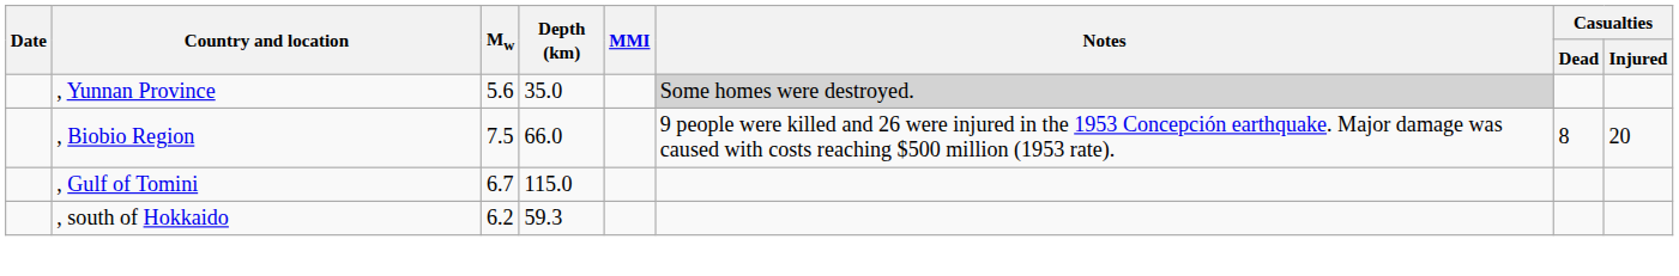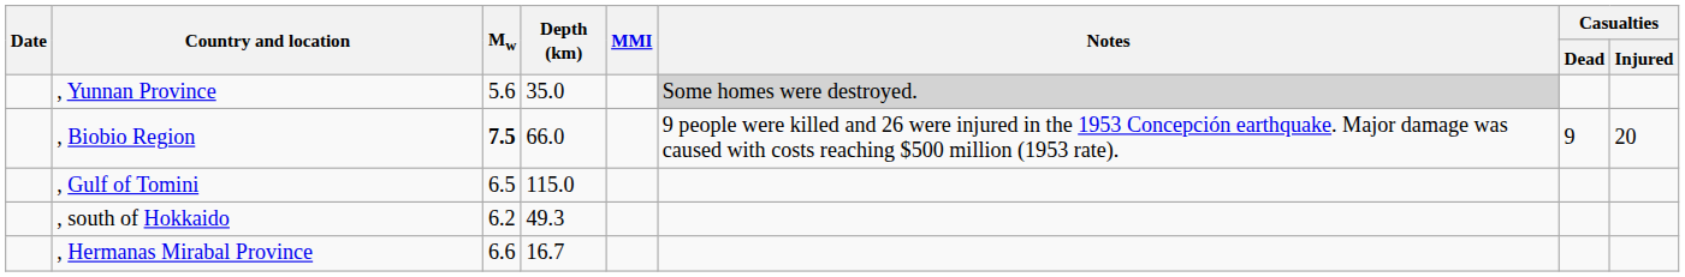, Biobio Region | Mw: normal -> bold
, Biobio Region | Casualties / Dead: 8 -> 9
, Gulf of Tomini | Mw: 6.7 -> 6.5
, south of Hokkaido | Depth (km): 59.3 -> 49.3
+ row: , Hermanas Mirabal Province | 6.6 | 16.7
